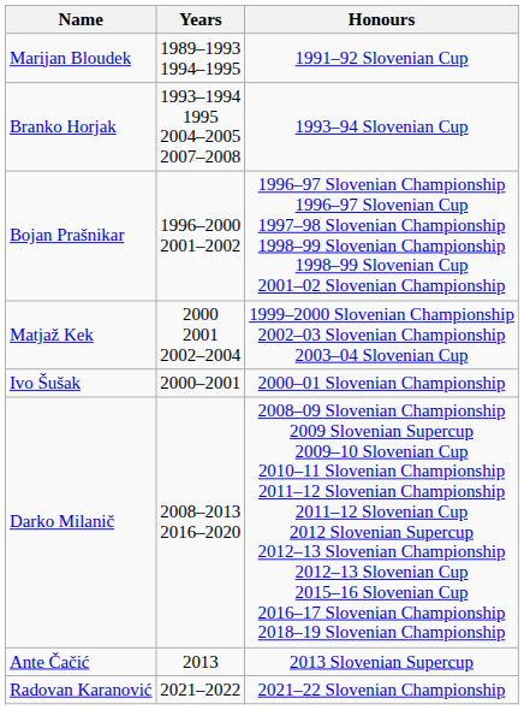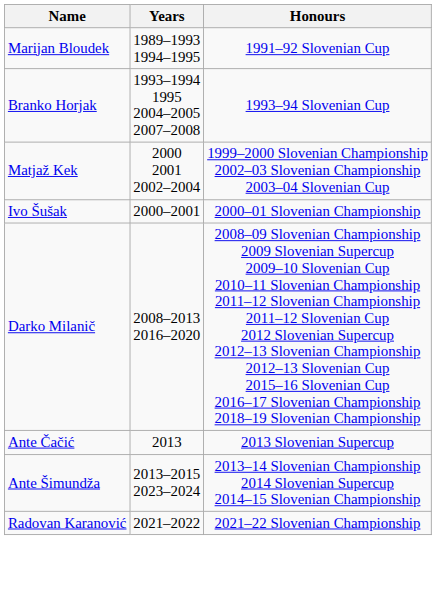- row: Bojan Prašnikar | 1996–2000 2001–2002 | 1996–97 Slovenian Championship 1996–97 Slovenian Cup 1997–98 Slovenian Championship 1998–99 Slovenian Championship 1998–99 Slovenian Cup 2001–02 Slovenian Championship
+ row: Ante Šimundža | 2013–2015 2023–2024 | 2013–14 Slovenian Championship 2014 Slovenian Supercup 2014–15 Slovenian Championship
